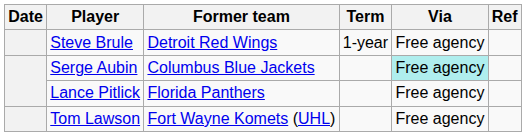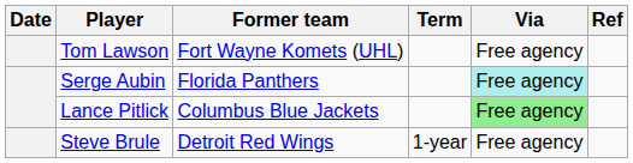rows swapped: Steve Brule <-> Tom Lawson
Serge Aubin | Former team: Columbus Blue Jackets -> Florida Panthers
Lance Pitlick | Former team: Florida Panthers -> Columbus Blue Jackets
Lance Pitlick | Via: no background -> lightgreen background
